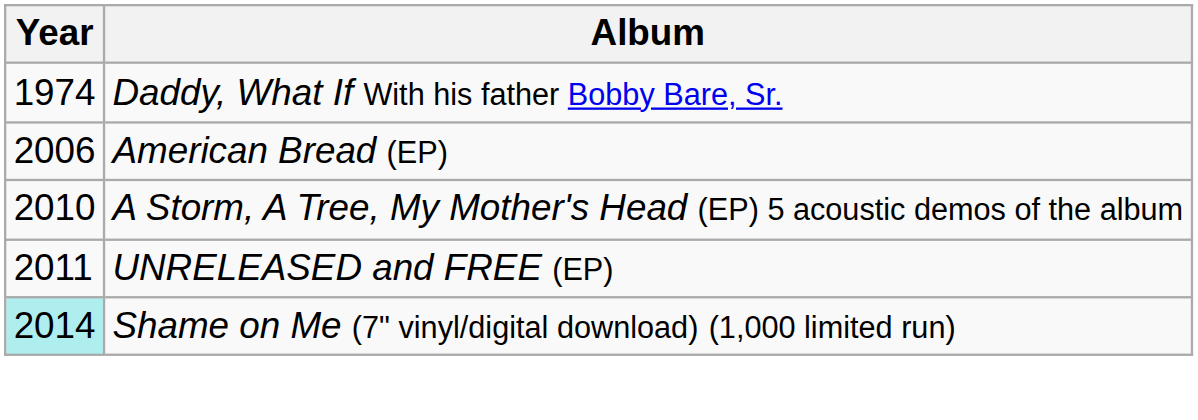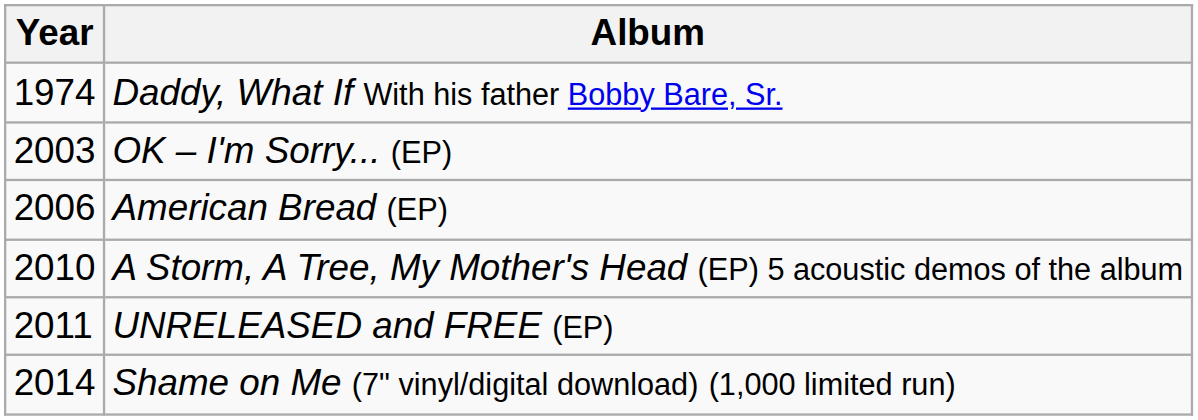+ row: 2003 | OK – I'm Sorry... (EP)
Shame on Me (7" vinyl/digital download) (1,000 limited run) | Year: paleturquoise background -> no background
